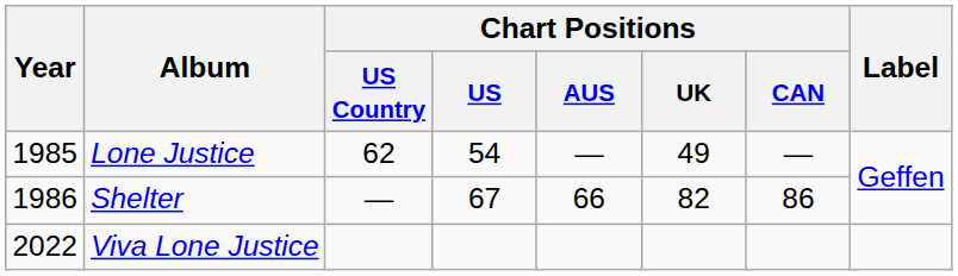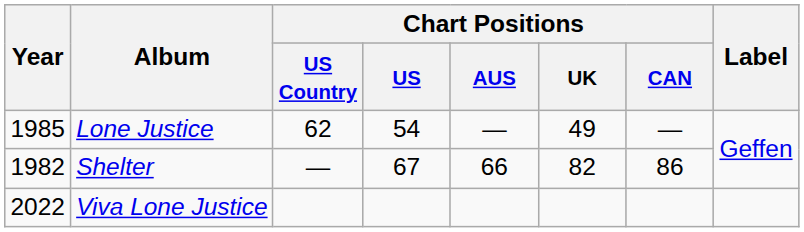Shelter | Year: 1986 -> 1982
